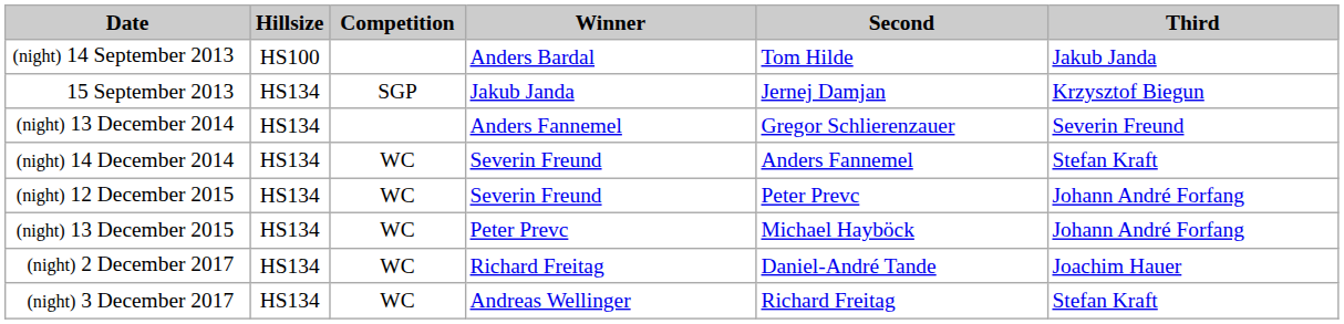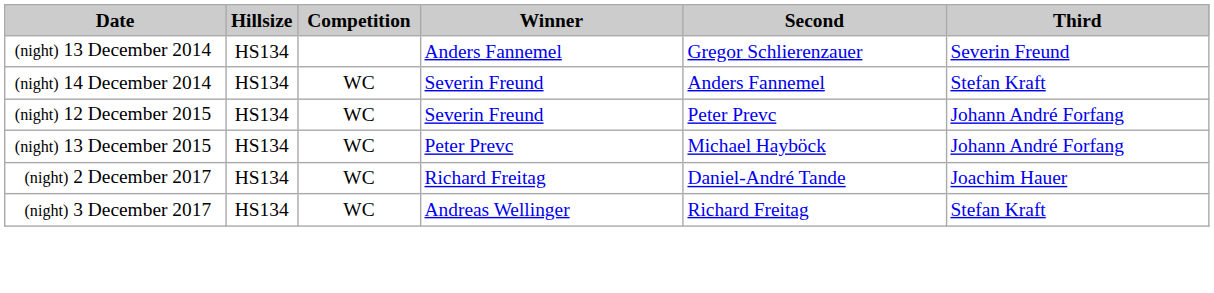- row: (night) 14 September 2013 | HS100 | Anders Bardal | Tom Hilde | Jakub Janda
- row: 15 September 2013 | HS134 | SGP | Jakub Janda | Jernej Damjan | Krzysztof Biegun
